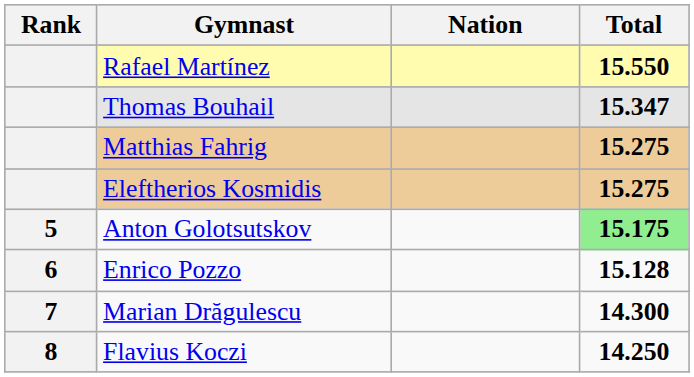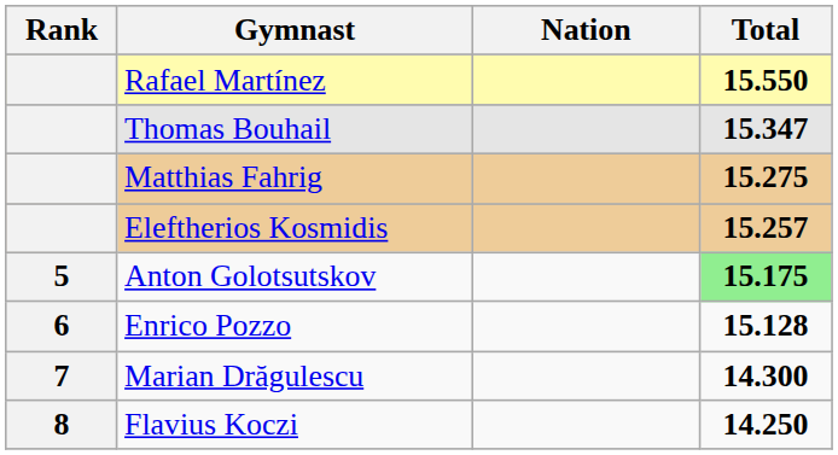Eleftherios Kosmidis | Total: 15.275 -> 15.257
